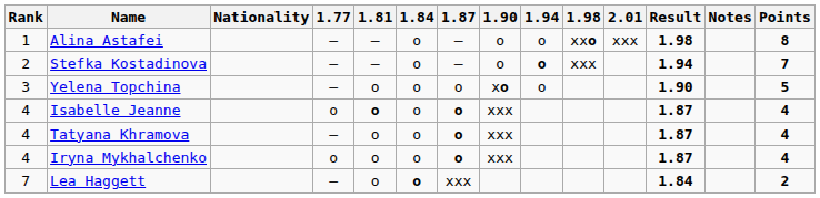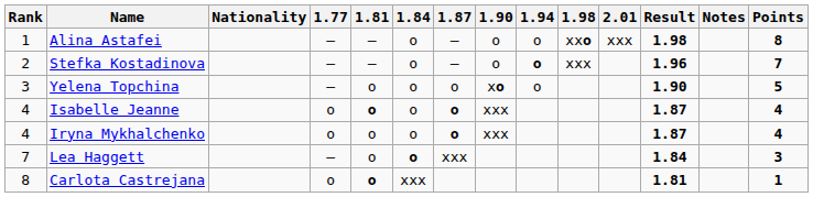Stefka Kostadinova | Result: 1.94 -> 1.96
- row: 4 | Tatyana Khramova | – | o | o | o | xxx | 1.87 | 4
Lea Haggett | Points: 2 -> 3
+ row: 8 | Carlota Castrejana | o | o | xxx | 1.81 | 1
